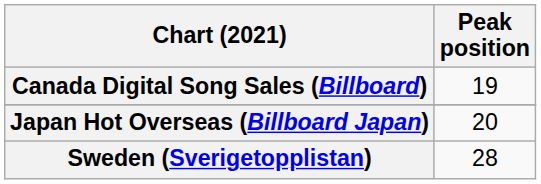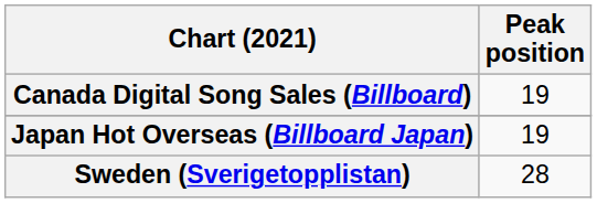Japan Hot Overseas (Billboard Japan) | Peak position: 20 -> 19
